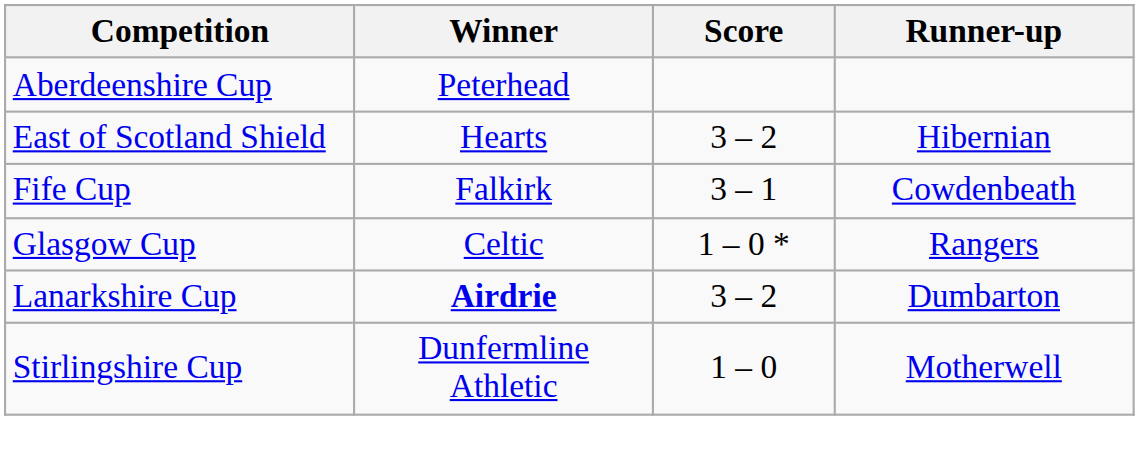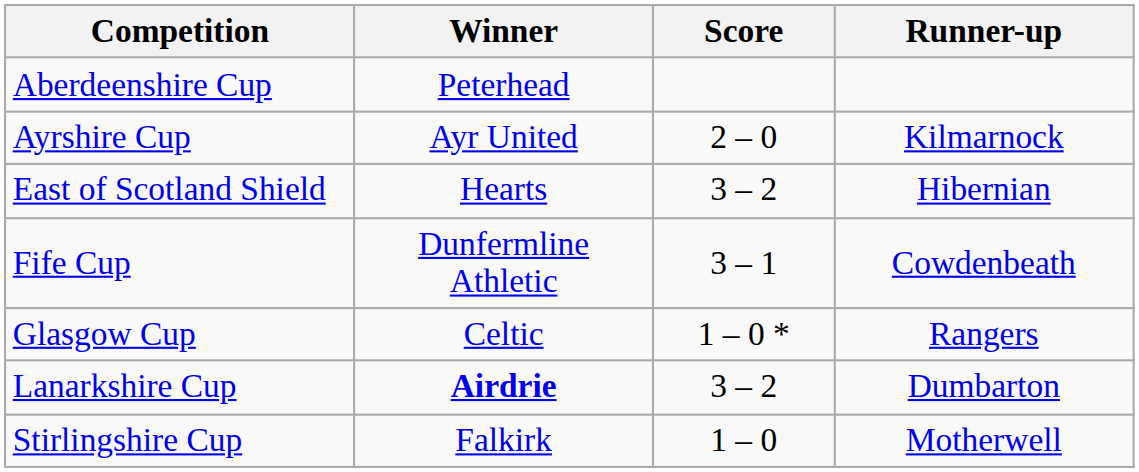+ row: Ayrshire Cup | Ayr United | 2 – 0 | Kilmarnock
Fife Cup | Winner: Falkirk -> Dunfermline Athletic
Stirlingshire Cup | Winner: Dunfermline Athletic -> Falkirk
